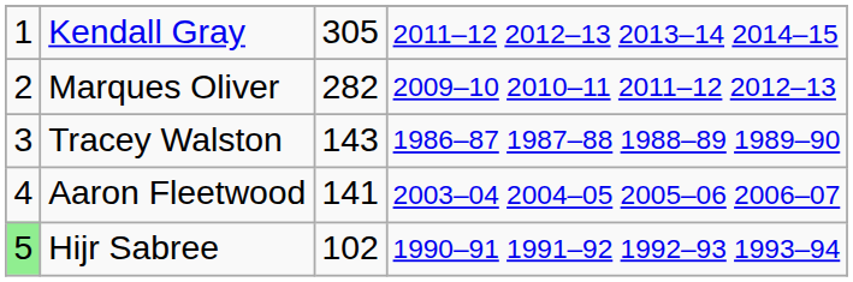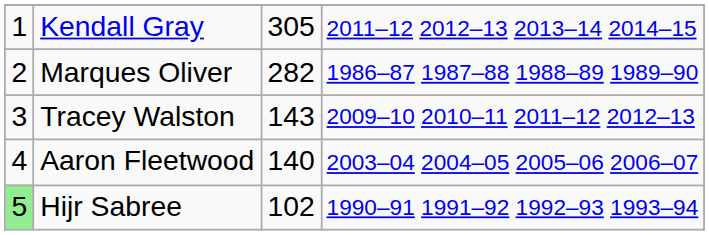Marques Oliver | column 4: 2009–10 2010–11 2011–12 2012–13 -> 1986–87 1987–88 1988–89 1989–90
Tracey Walston | column 4: 1986–87 1987–88 1988–89 1989–90 -> 2009–10 2010–11 2011–12 2012–13
Aaron Fleetwood | column 3: 141 -> 140
